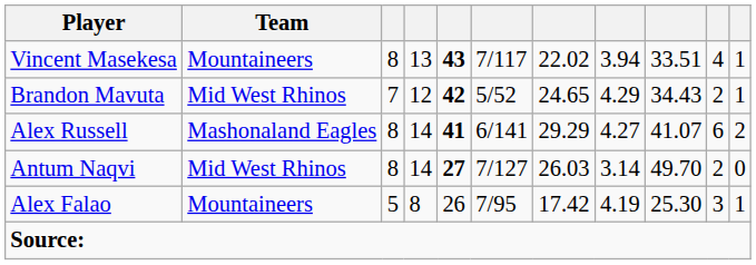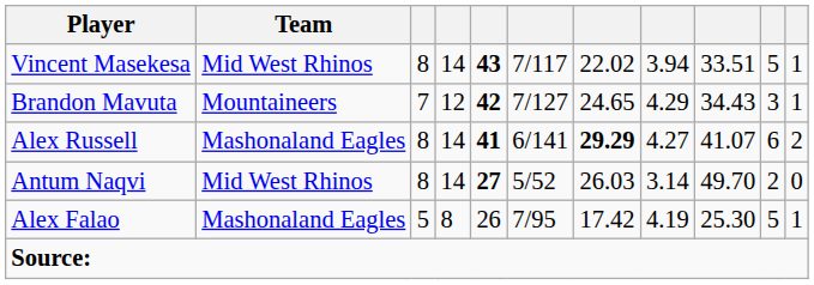Vincent Masekesa | Team: Mountaineers -> Mid West Rhinos
Vincent Masekesa | column 4: 13 -> 14
Vincent Masekesa | column 10: 4 -> 5
Brandon Mavuta | Team: Mid West Rhinos -> Mountaineers
Brandon Mavuta | column 6: 5/52 -> 7/127
Brandon Mavuta | column 10: 2 -> 3
Alex Russell | column 7: normal -> bold
Antum Naqvi | column 6: 7/127 -> 5/52
Alex Falao | Team: Mountaineers -> Mashonaland Eagles
Alex Falao | column 10: 3 -> 5
